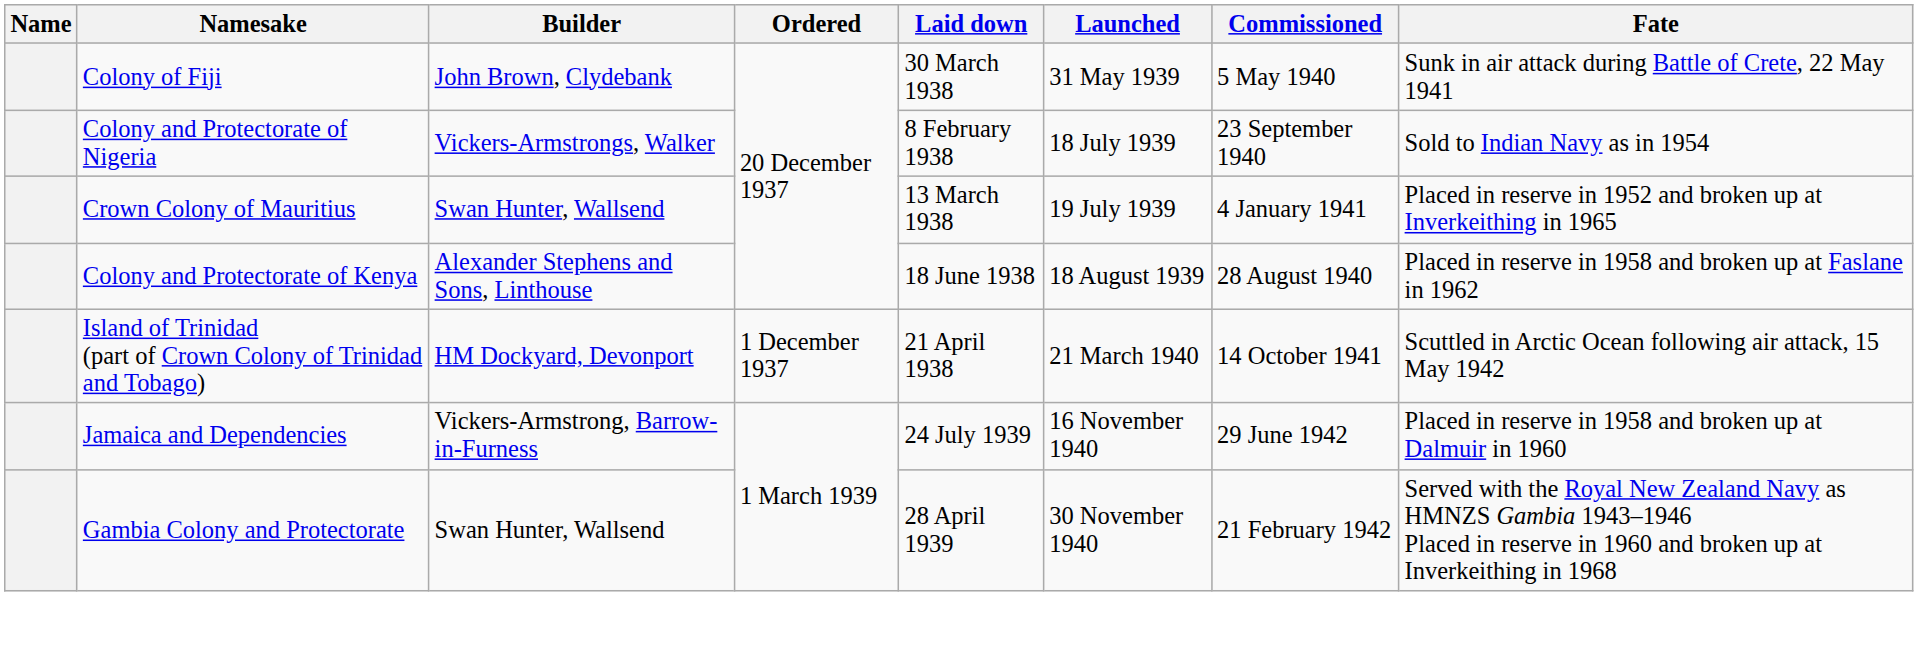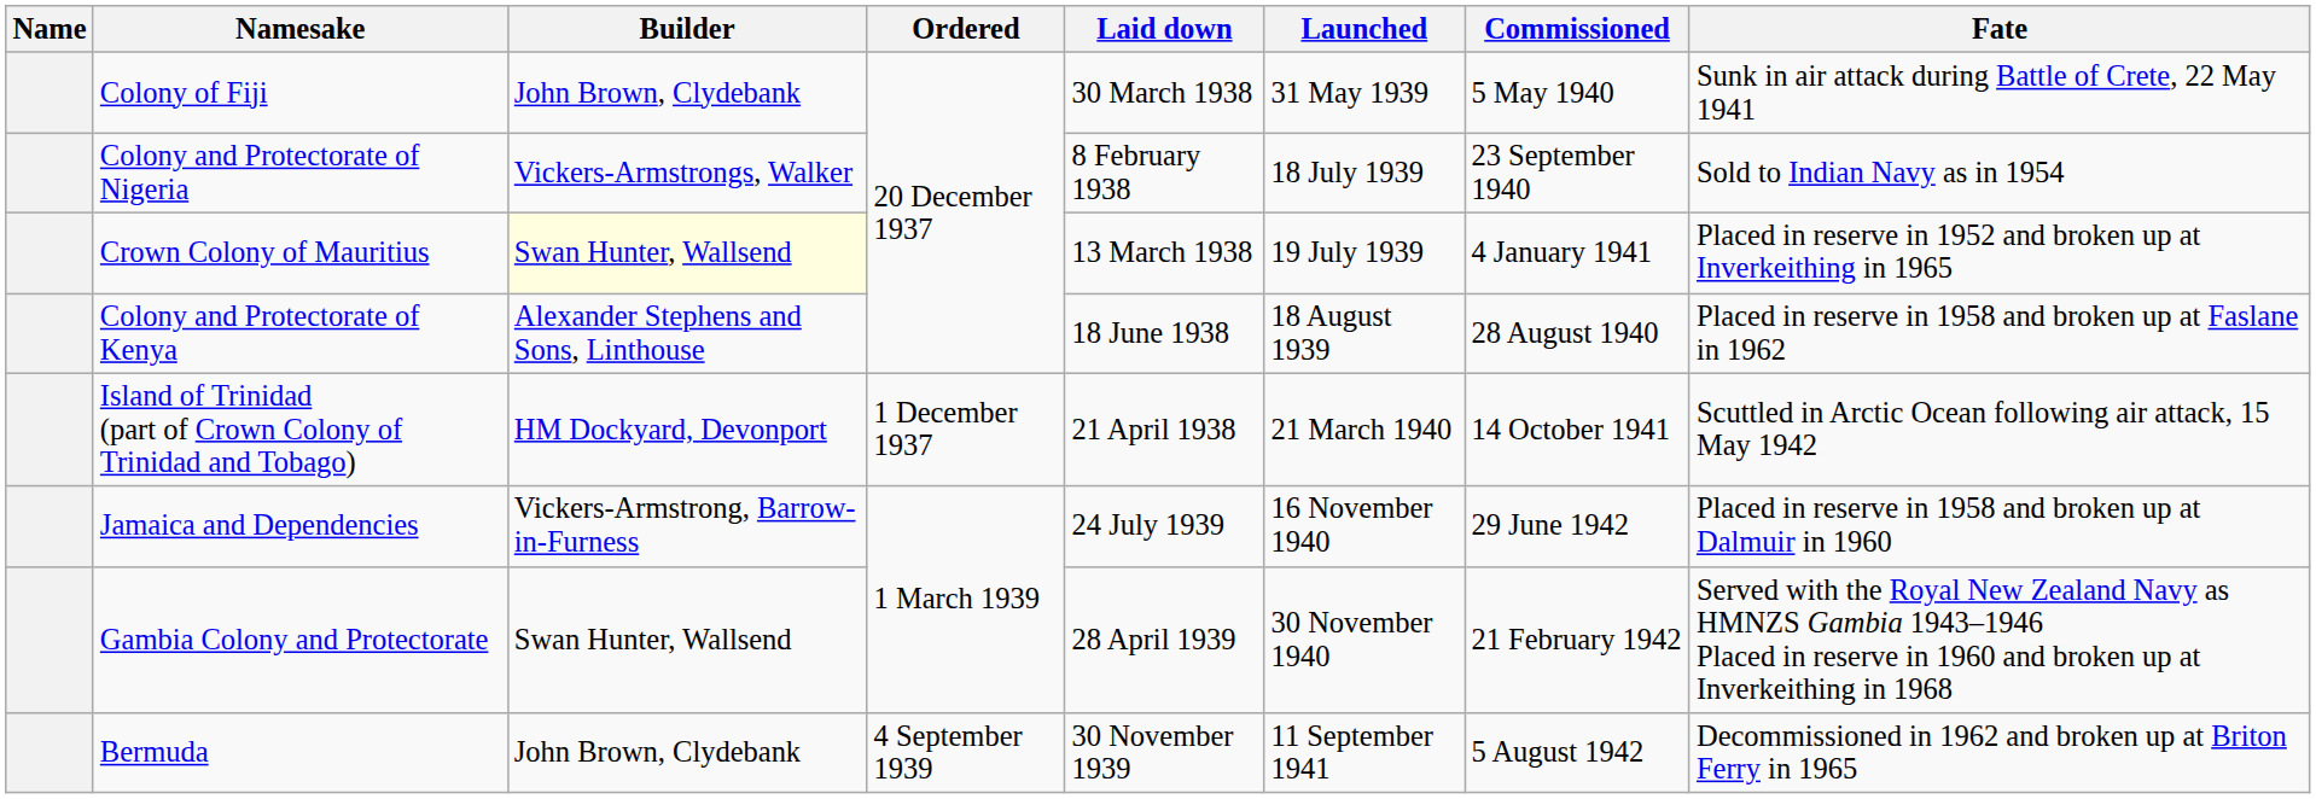Crown Colony of Mauritius | Builder: no background -> lightyellow background
+ row: Bermuda | John Brown, Clydebank | 4 September 1939 | 30 November 1939 | 11 September 1941 | 5 August 1942 | Decommissioned in 1962 and broken up at Briton Ferry in 1965
